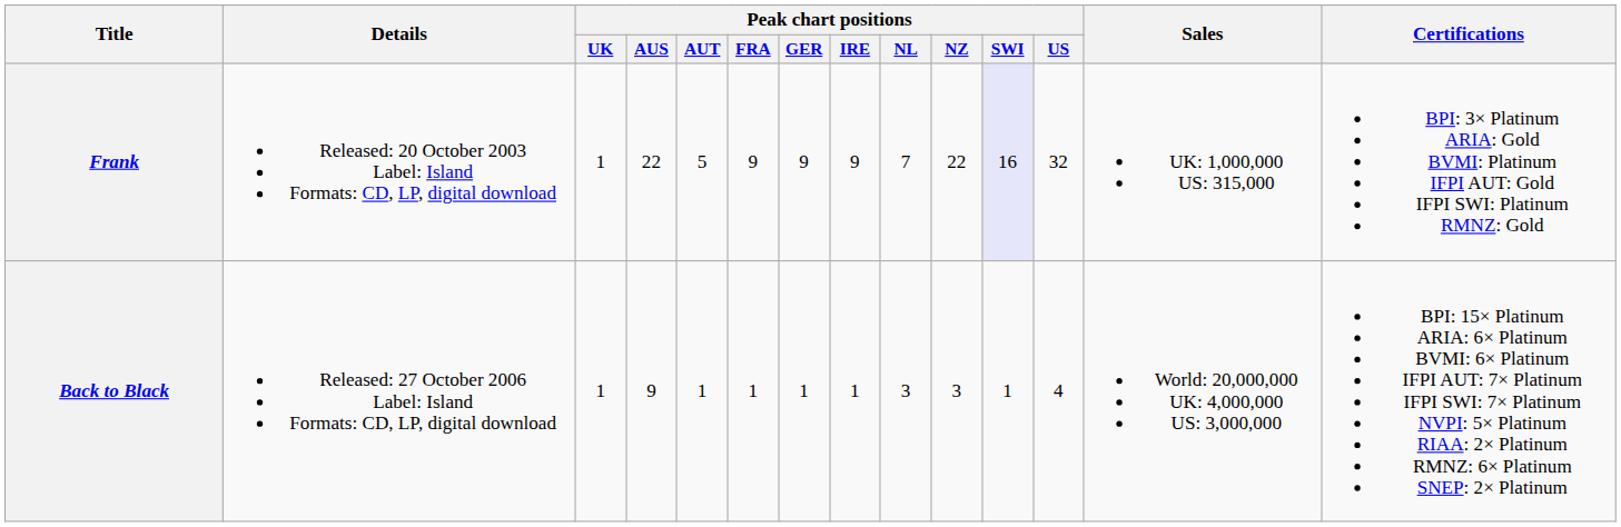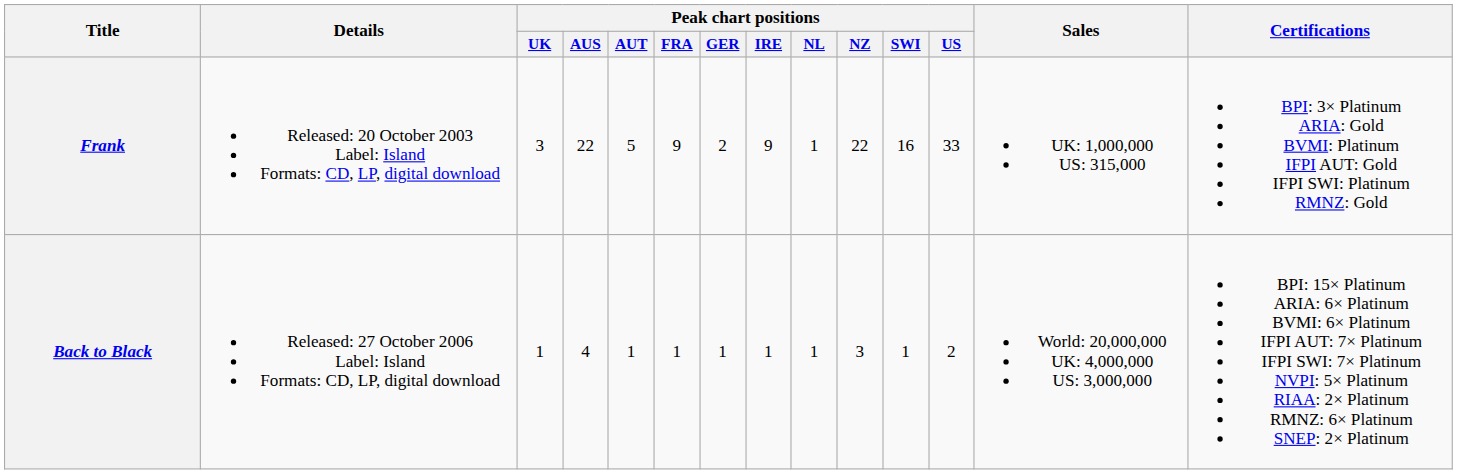Frank | Peak chart positions / UK: 1 -> 3
Frank | Peak chart positions / GER: 9 -> 2
Frank | Peak chart positions / NL: 7 -> 1
Frank | Peak chart positions / SWI: lavender background -> no background
Frank | Peak chart positions / US: 32 -> 33
Back to Black | Peak chart positions / AUS: 9 -> 4
Back to Black | Peak chart positions / NL: 3 -> 1
Back to Black | Peak chart positions / US: 4 -> 2
